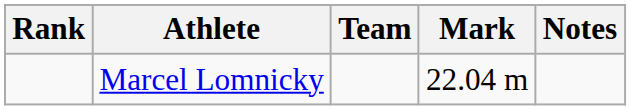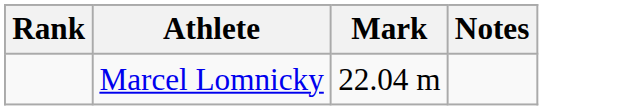- column: Team
